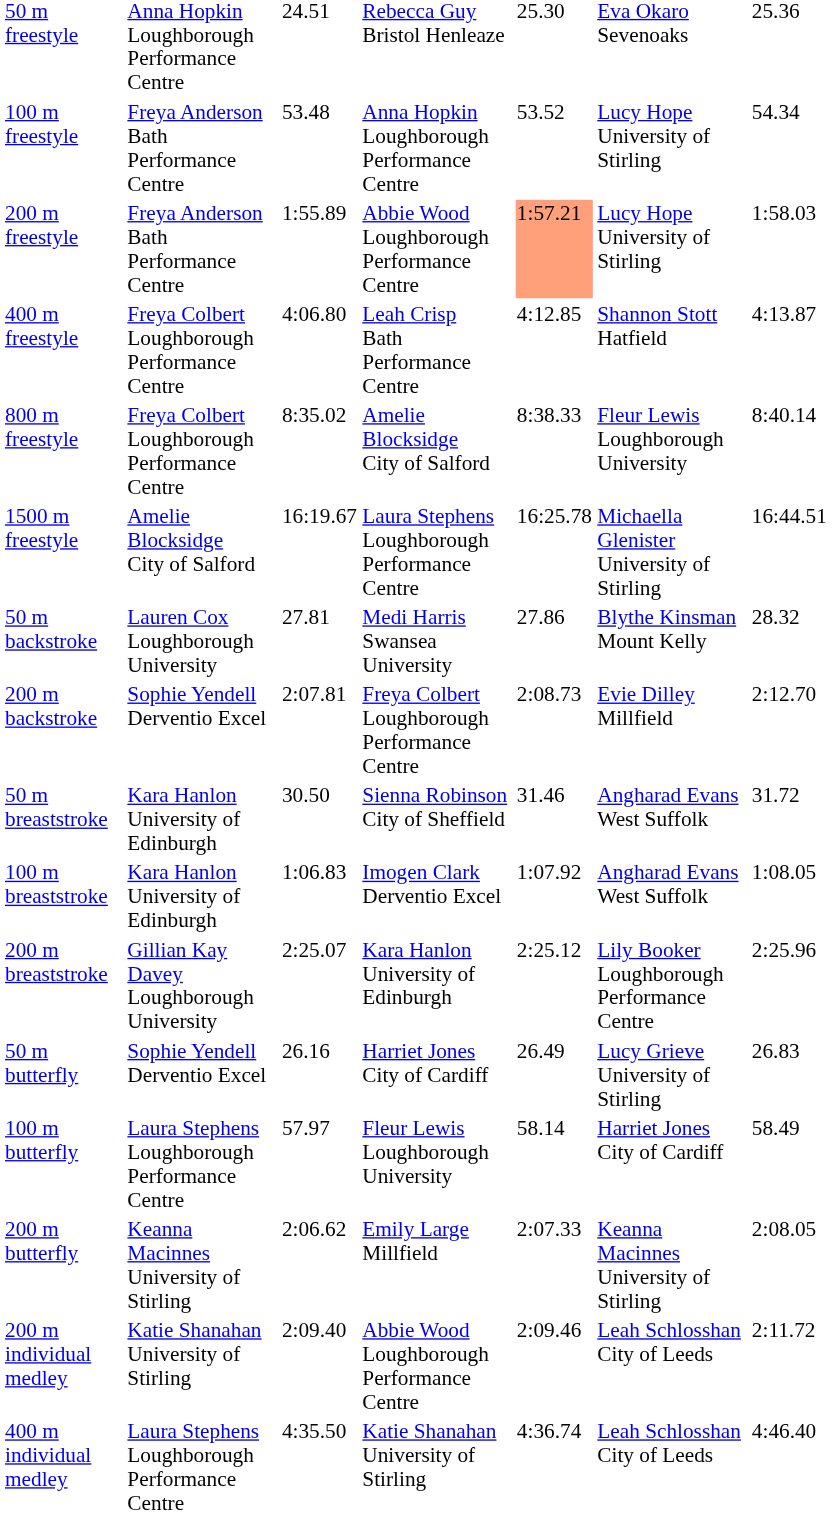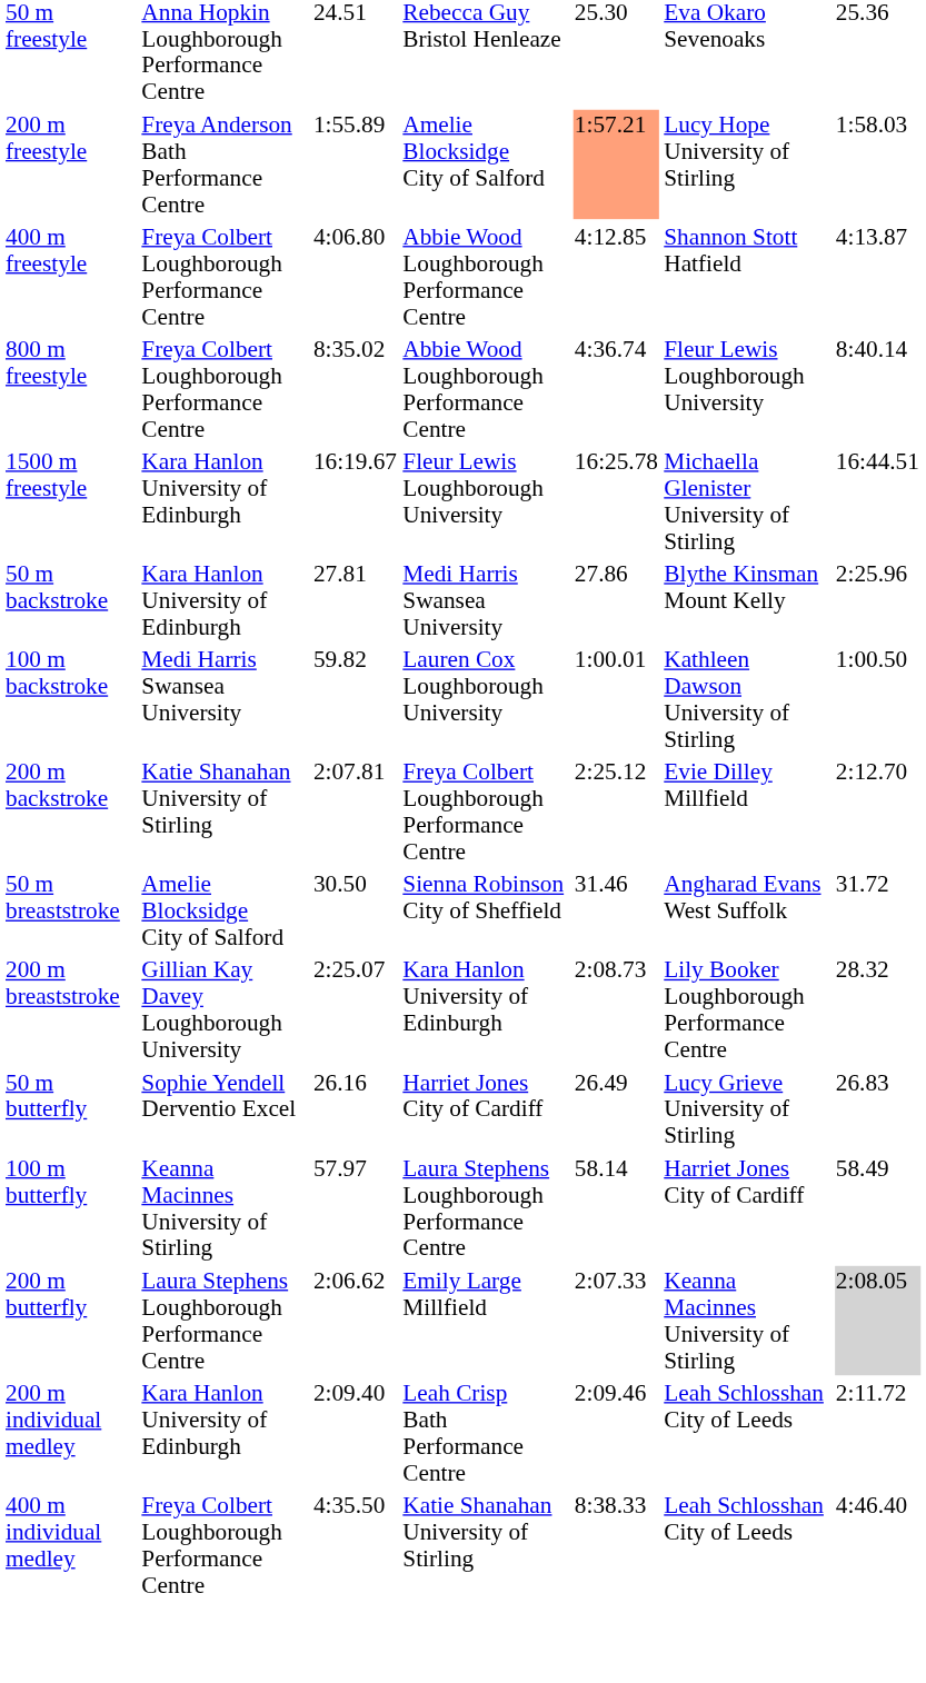- row: 100 m freestyle | Freya Anderson Bath Performance Centre | 53.48 | Anna Hopkin Loughborough Performance Centre | 53.52 | Lucy Hope University of Stirling | 54.34
200 m freestyle | column 4: Abbie Wood Loughborough Performance Centre -> Amelie Blocksidge City of Salford
400 m freestyle | column 4: Leah Crisp Bath Performance Centre -> Abbie Wood Loughborough Performance Centre
800 m freestyle | column 4: Amelie Blocksidge City of Salford -> Abbie Wood Loughborough Performance Centre
800 m freestyle | column 5: 8:38.33 -> 4:36.74
1500 m freestyle | column 2: Amelie Blocksidge City of Salford -> Kara Hanlon University of Edinburgh
1500 m freestyle | column 4: Laura Stephens Loughborough Performance Centre -> Fleur Lewis Loughborough University
50 m backstroke | column 2: Lauren Cox Loughborough University -> Kara Hanlon University of Edinburgh
50 m backstroke | column 7: 28.32 -> 2:25.96
+ row: 100 m backstroke | Medi Harris Swansea University | 59.82 | Lauren Cox Loughborough University | 1:00.01 | Kathleen Dawson University of Stirling | 1:00.50
200 m backstroke | column 2: Sophie Yendell Derventio Excel -> Katie Shanahan University of Stirling
200 m backstroke | column 5: 2:08.73 -> 2:25.12
50 m breaststroke | column 2: Kara Hanlon University of Edinburgh -> Amelie Blocksidge City of Salford
- row: 100 m breaststroke | Kara Hanlon University of Edinburgh | 1:06.83 | Imogen Clark Derventio Excel | 1:07.92 | Angharad Evans West Suffolk | 1:08.05
200 m breaststroke | column 5: 2:25.12 -> 2:08.73
200 m breaststroke | column 7: 2:25.96 -> 28.32
100 m butterfly | column 2: Laura Stephens Loughborough Performance Centre -> Keanna Macinnes University of Stirling
100 m butterfly | column 4: Fleur Lewis Loughborough University -> Laura Stephens Loughborough Performance Centre
200 m butterfly | column 2: Keanna Macinnes University of Stirling -> Laura Stephens Loughborough Performance Centre
200 m butterfly | column 7: no background -> lightgrey background
200 m individual medley | column 2: Katie Shanahan University of Stirling -> Kara Hanlon University of Edinburgh
200 m individual medley | column 4: Abbie Wood Loughborough Performance Centre -> Leah Crisp Bath Performance Centre
400 m individual medley | column 2: Laura Stephens Loughborough Performance Centre -> Freya Colbert Loughborough Performance Centre
400 m individual medley | column 5: 4:36.74 -> 8:38.33
